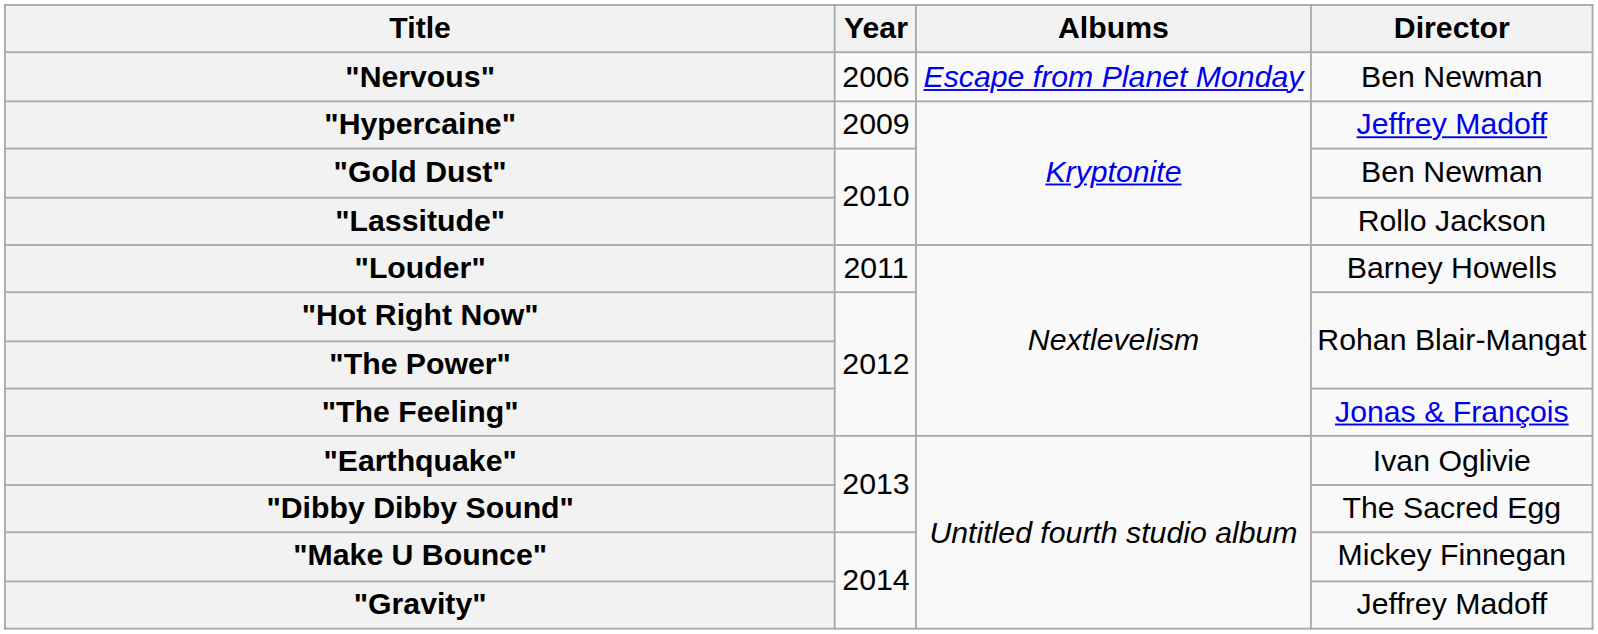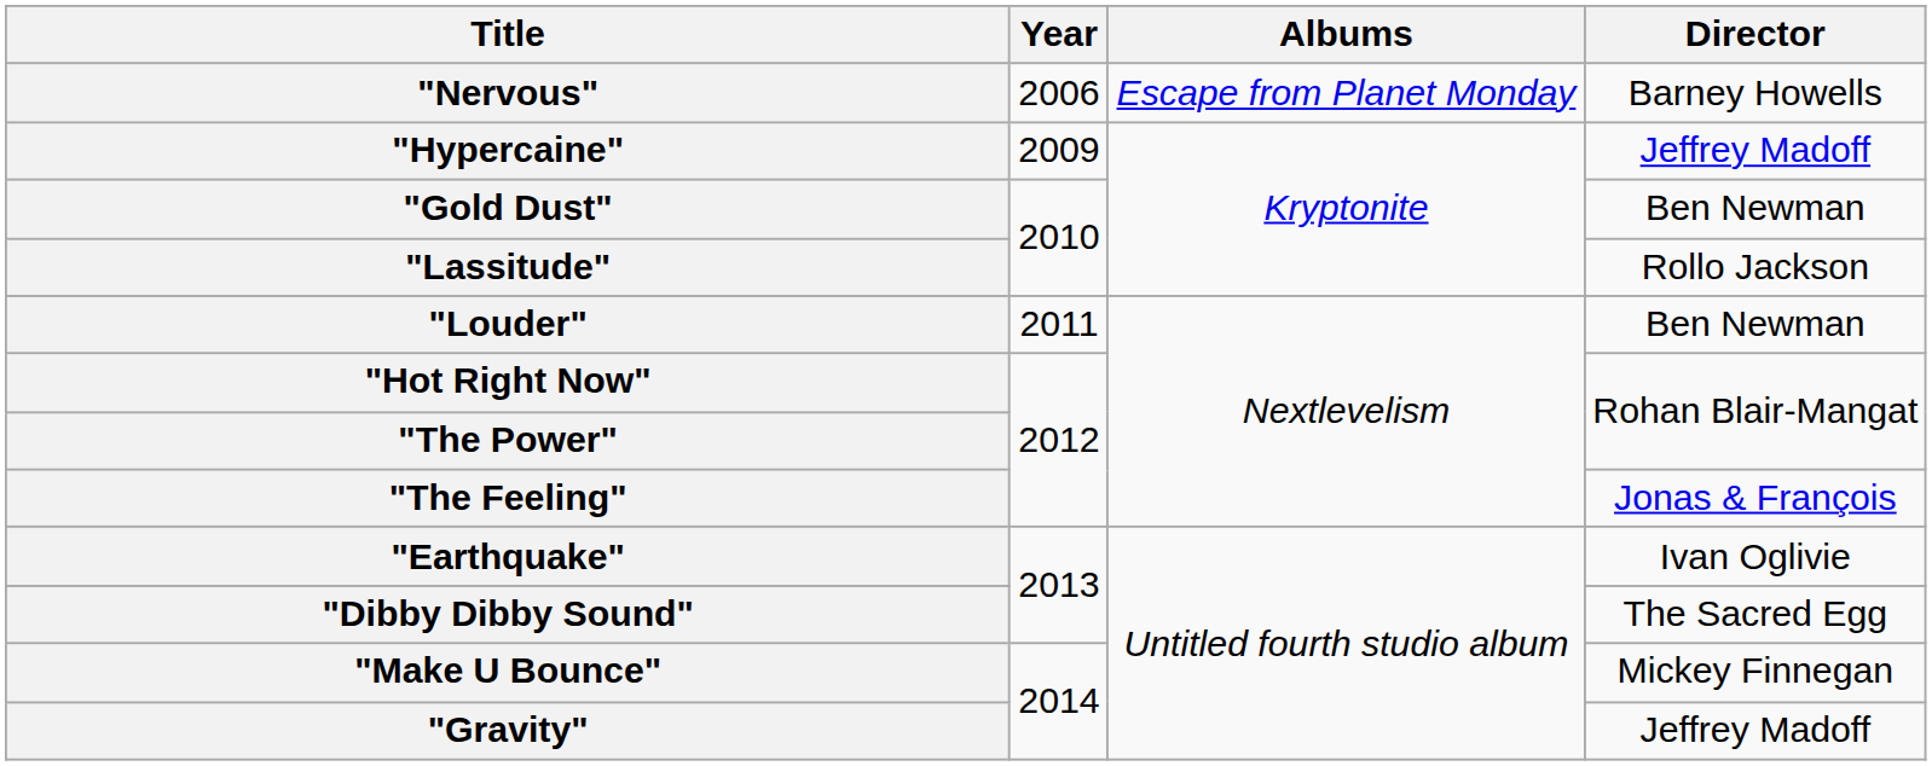"Nervous" | Director: Ben Newman -> Barney Howells
"Louder" | Director: Barney Howells -> Ben Newman
